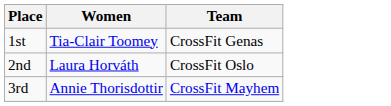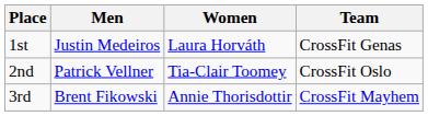+ column: Men | Justin Medeiros | Patrick Vellner | Brent Fikowski
1st | Women: Tia-Clair Toomey -> Laura Horváth
2nd | Women: Laura Horváth -> Tia-Clair Toomey
